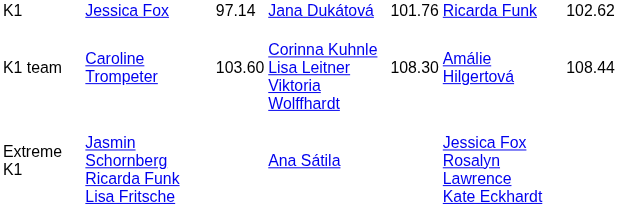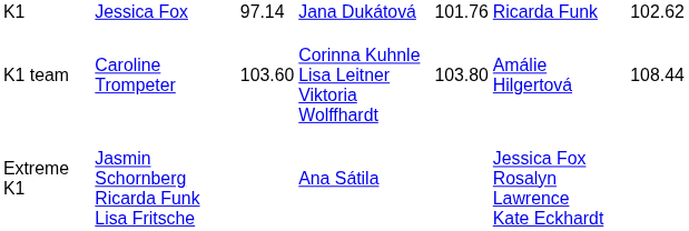K1 team | column 5: 108.30 -> 103.80
